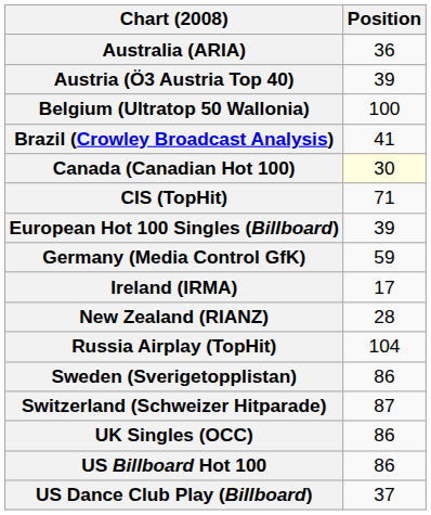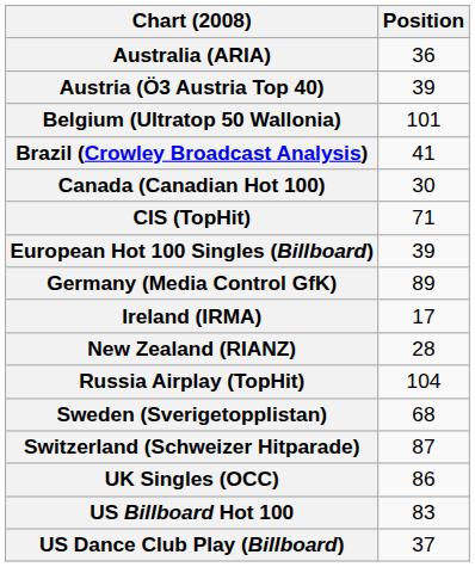Belgium (Ultratop 50 Wallonia) | Position: 100 -> 101
Canada (Canadian Hot 100) | Position: lightyellow background -> no background
Germany (Media Control GfK) | Position: 59 -> 89
Sweden (Sverigetopplistan) | Position: 86 -> 68
US Billboard Hot 100 | Position: 86 -> 83
